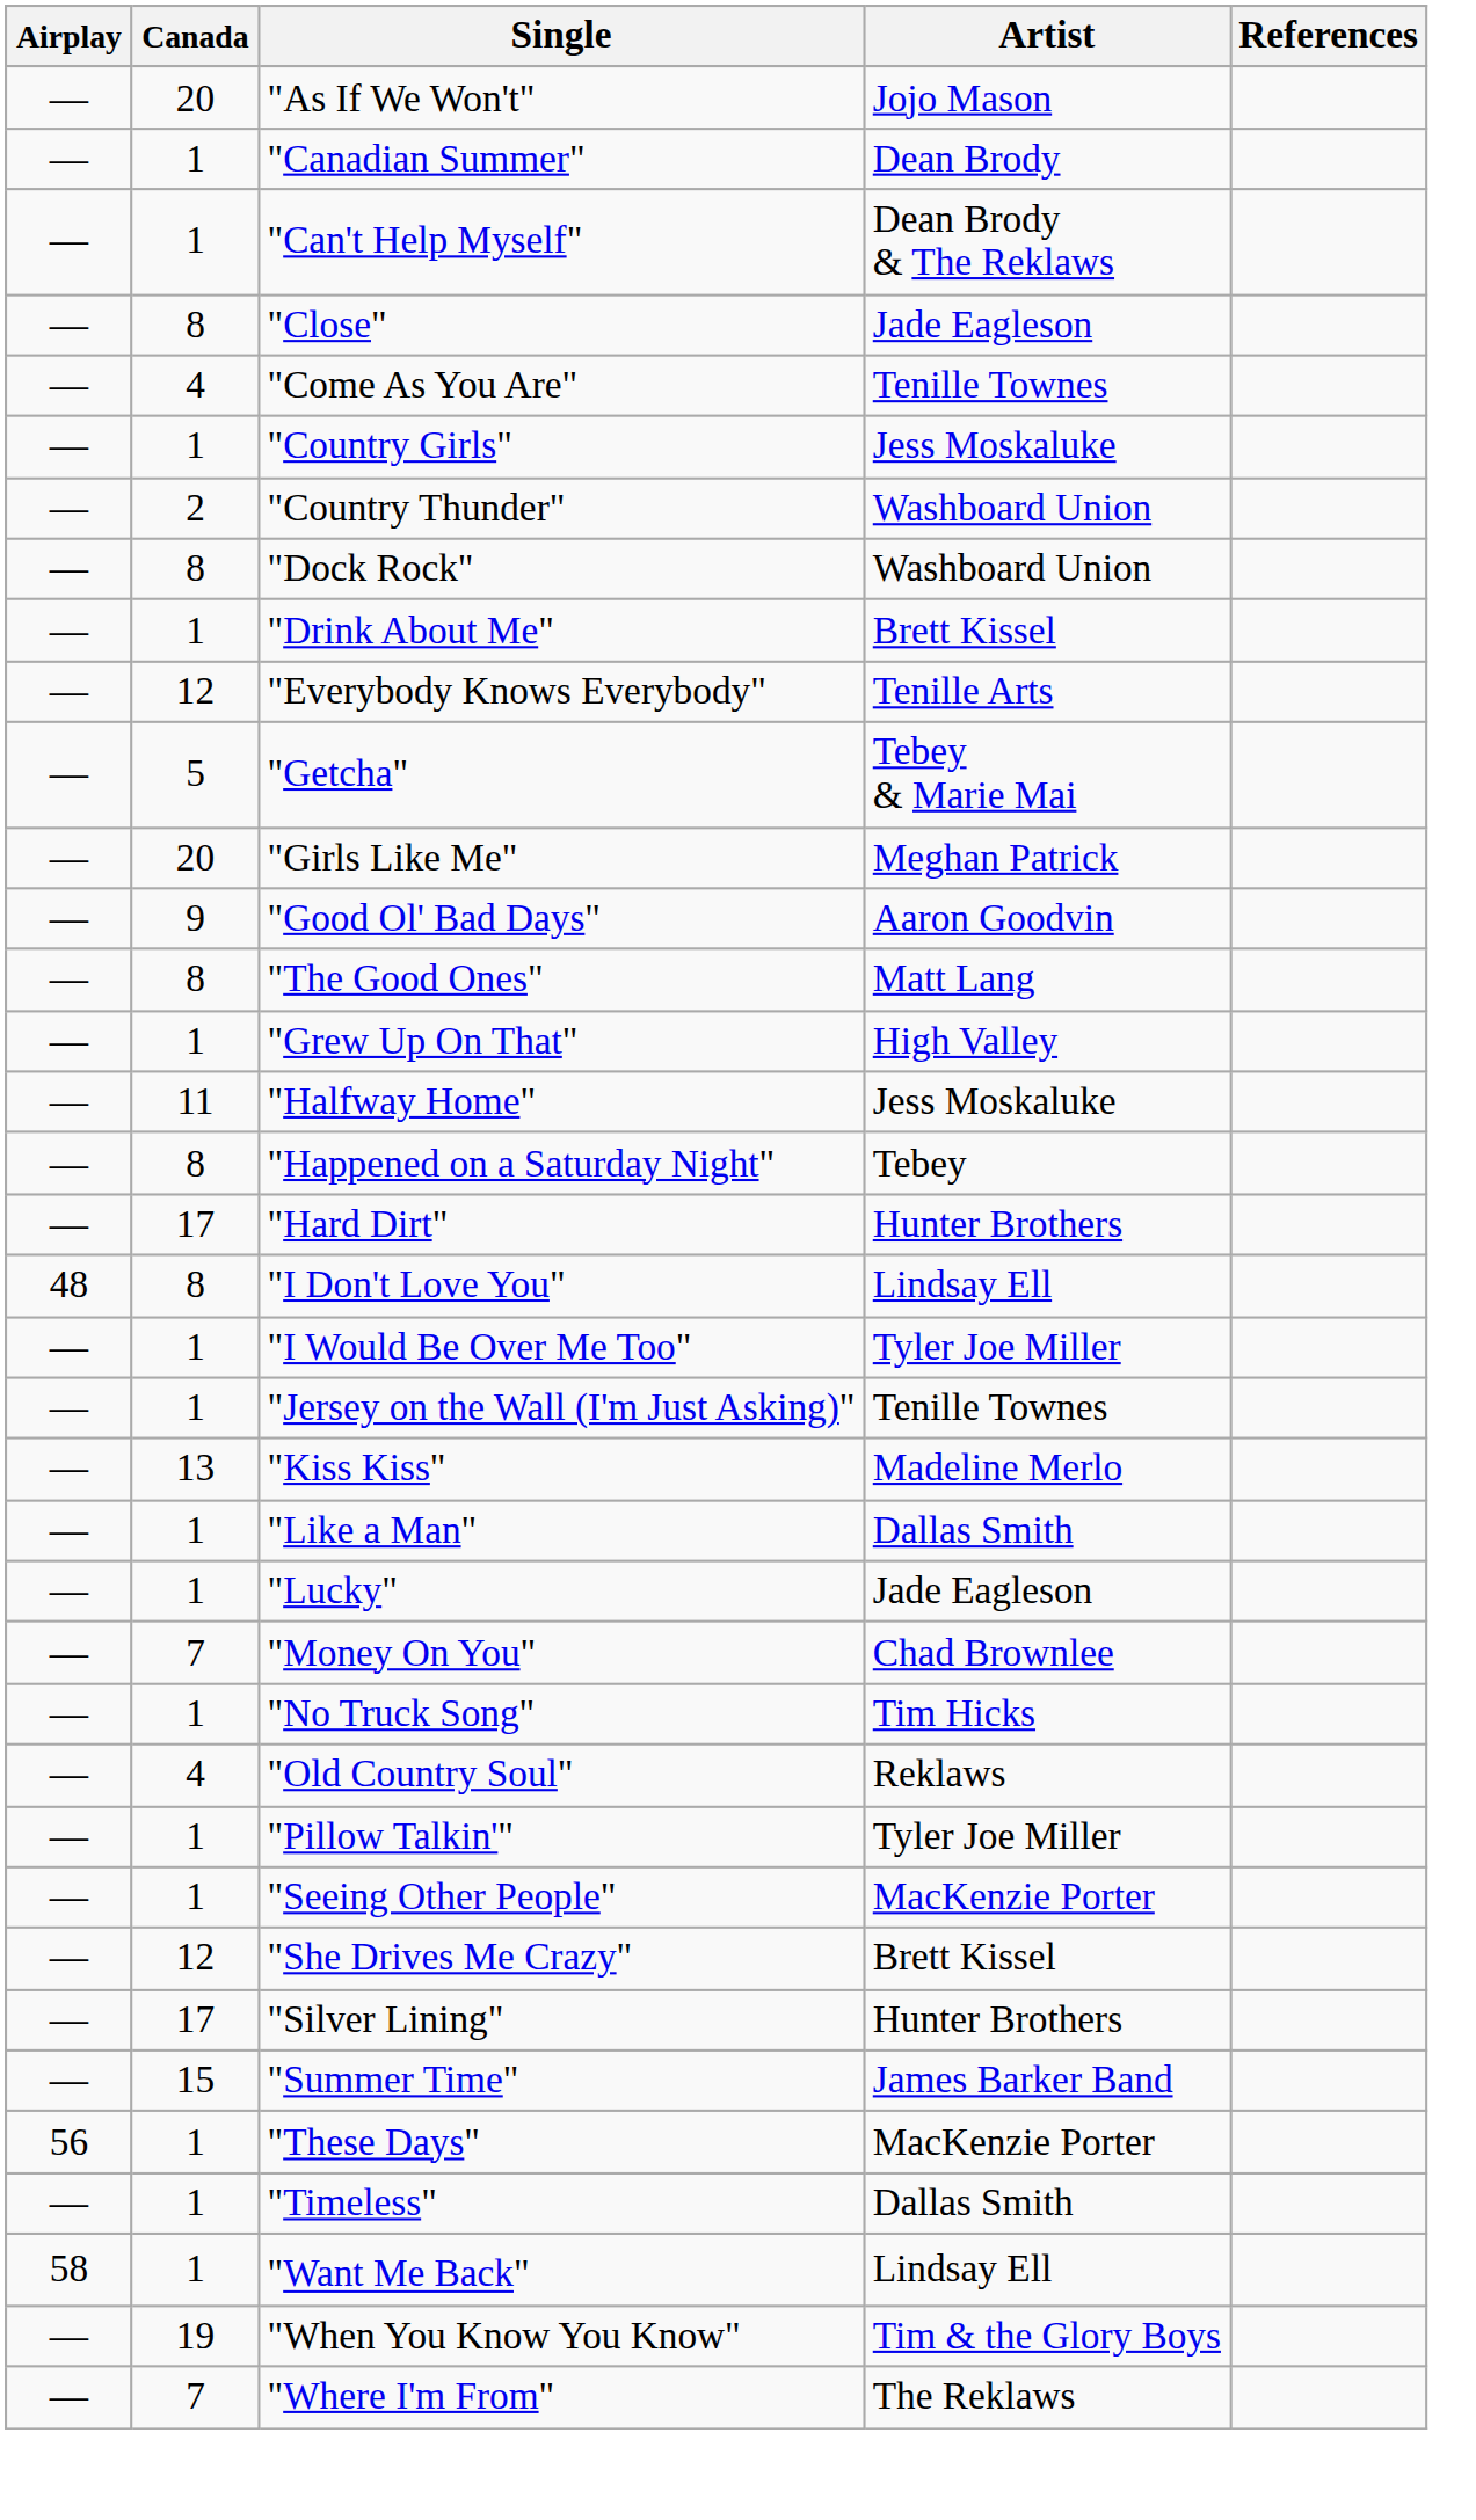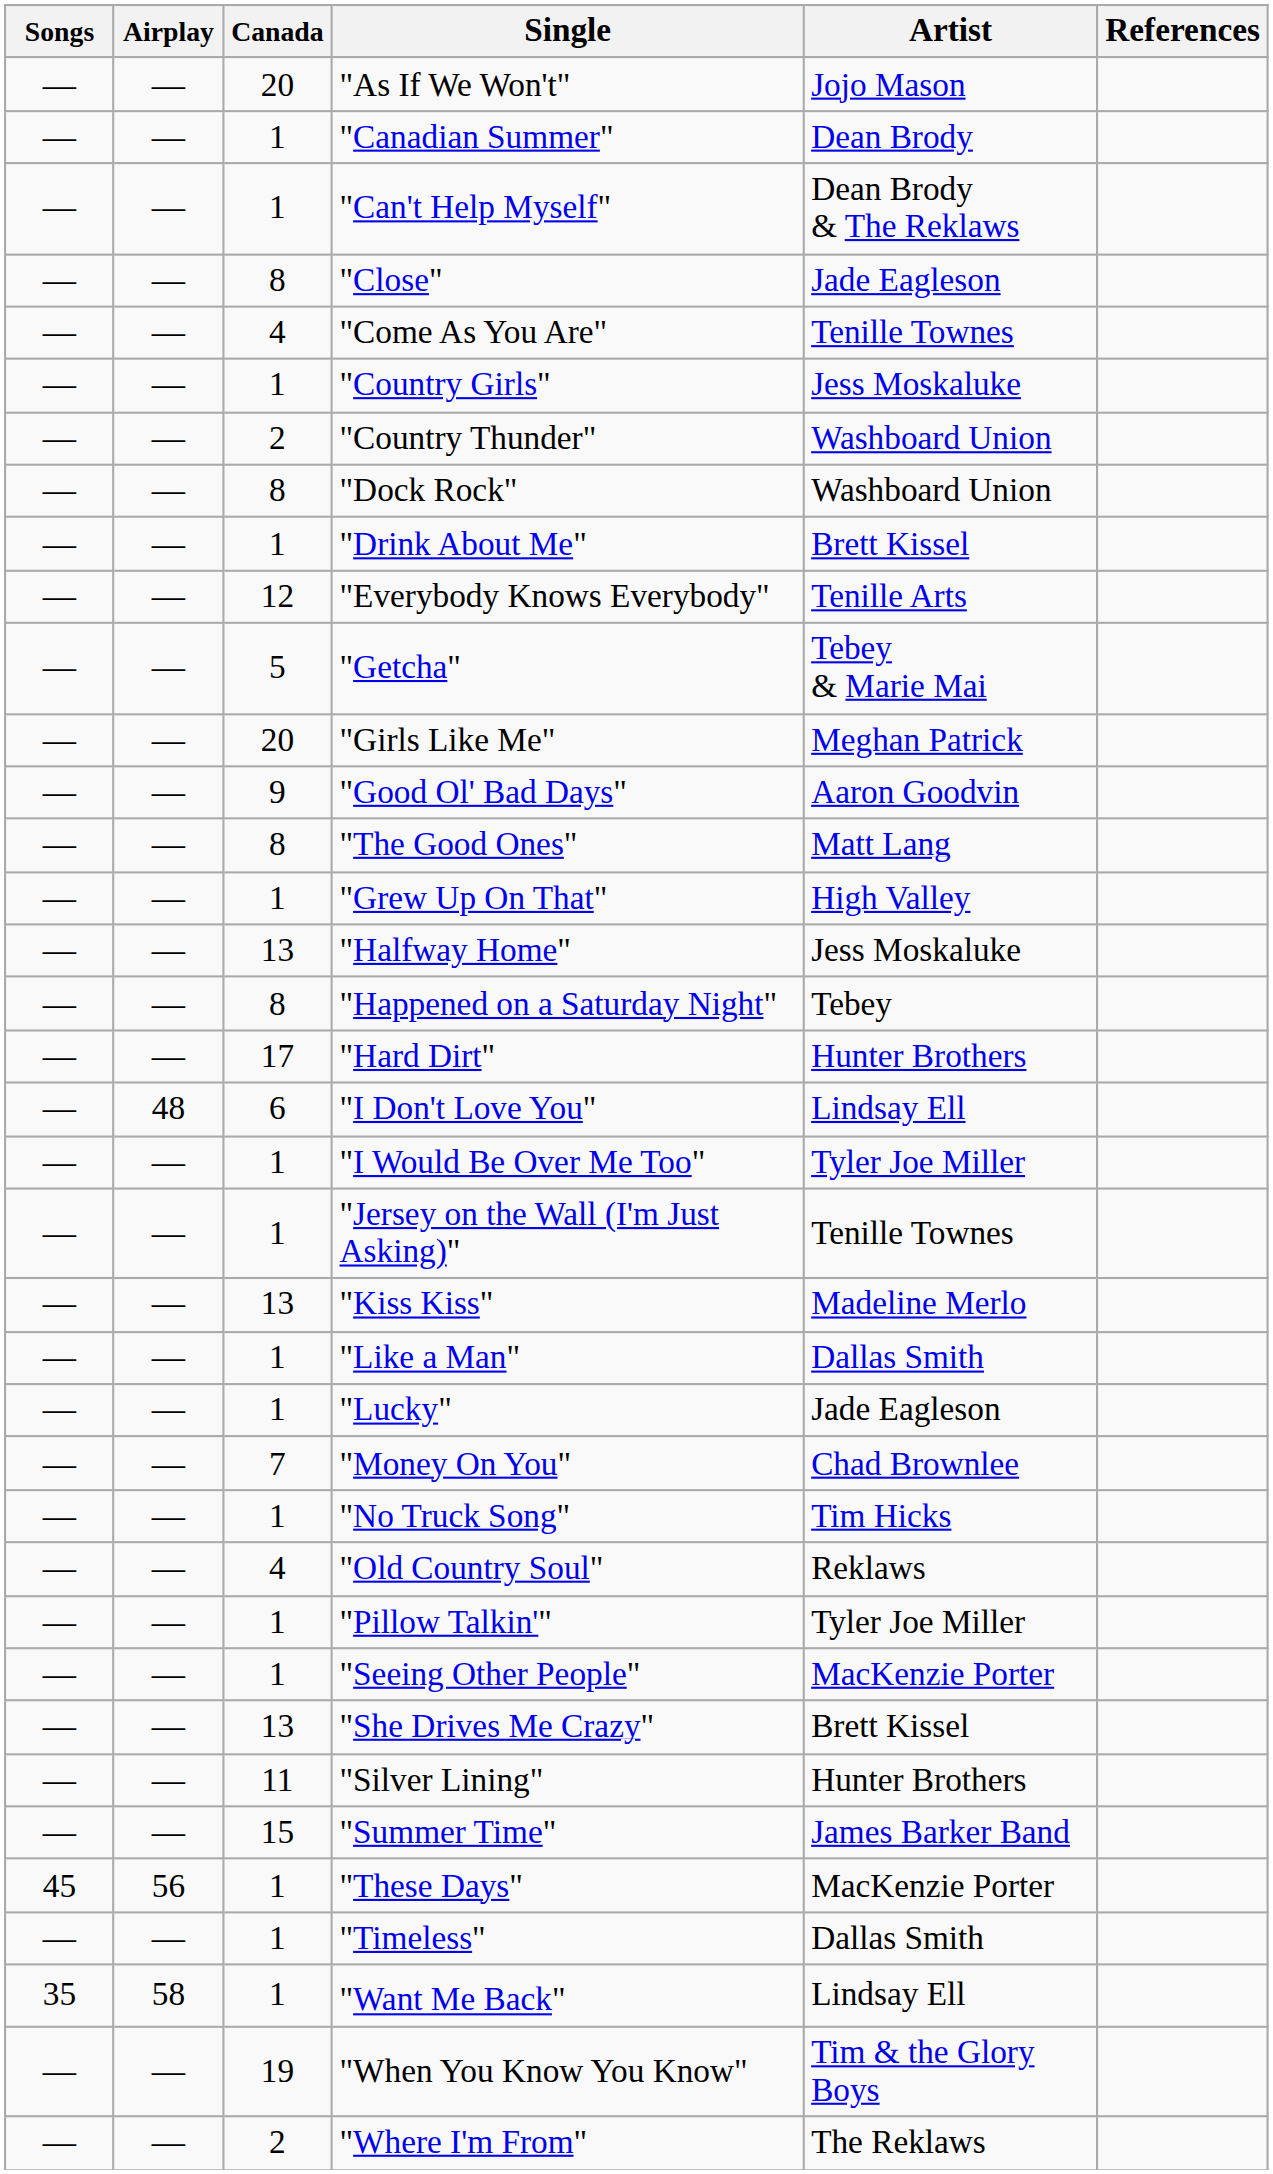+ column: Songs | — | — | — | — | — | — | — | — | — | — | — | — | — | — | — | — | — | — | — | — | — | — | — | — | — | — | — | — | — | — | — | — | 45 | — | 35 | — | —
"Halfway Home" | Canada: 11 -> 13
"I Don't Love You" | Canada: 8 -> 6
"She Drives Me Crazy" | Canada: 12 -> 13
"Silver Lining" | Canada: 17 -> 11
"Where I'm From" | Canada: 7 -> 2
